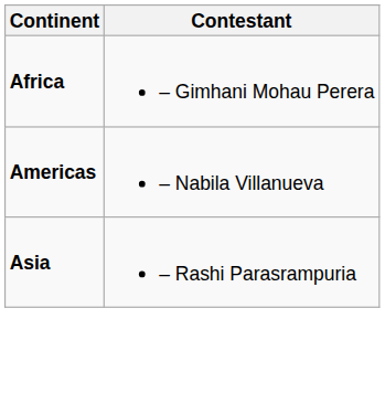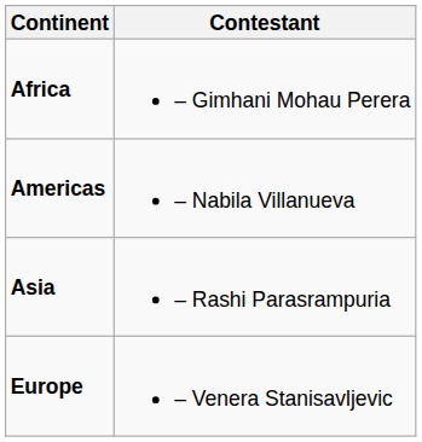+ row: Europe | – Venera Stanisavljevic
